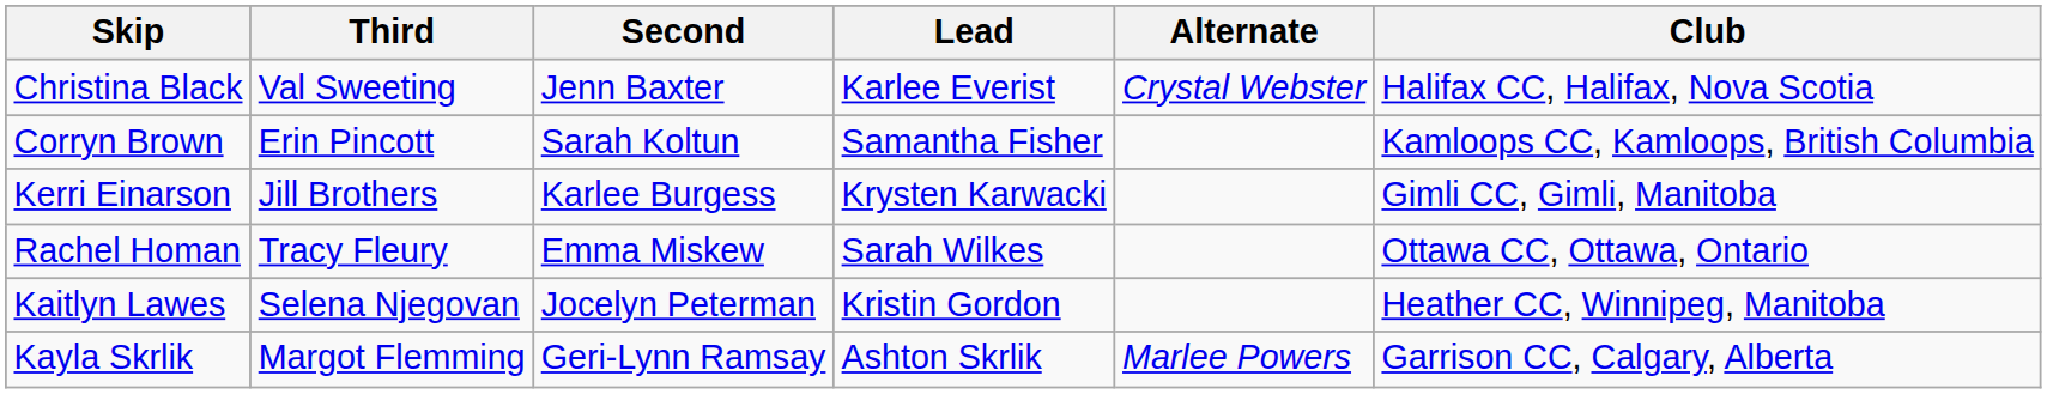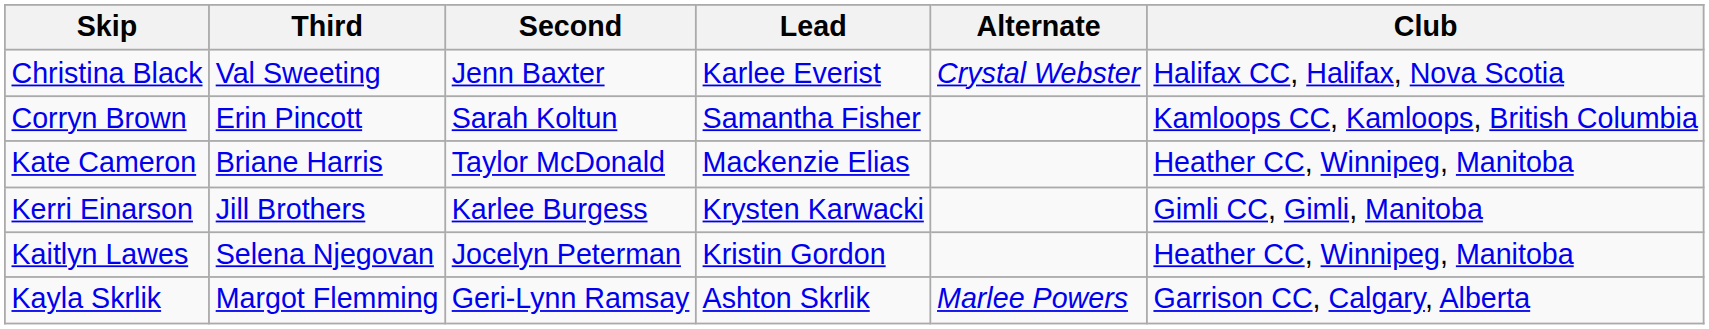+ row: Kate Cameron | Briane Harris | Taylor McDonald | Mackenzie Elias | Heather CC, Winnipeg, Manitoba
- row: Rachel Homan | Tracy Fleury | Emma Miskew | Sarah Wilkes | Ottawa CC, Ottawa, Ontario
